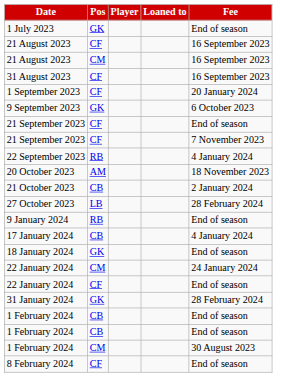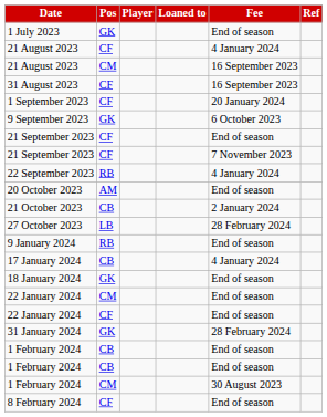+ column: Ref
21 August 2023 / CF | Fee: 16 September 2023 -> 4 January 2024
20 October 2023 | Fee: 18 November 2023 -> End of season
22 January 2024 / CM | Fee: 24 January 2024 -> End of season
